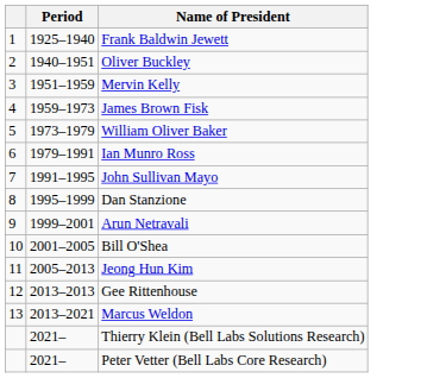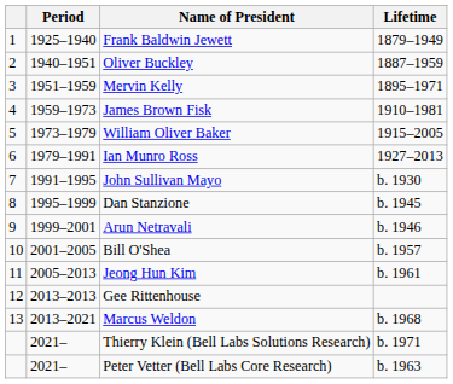+ column: Lifetime | 1879–1949 | 1887–1959 | 1895–1971 | 1910–1981 | 1915–2005 | 1927–2013 | b. 1930 | b. 1945 | b. 1946 | b. 1957 | b. 1961 | b. 1968 | b. 1971 | b. 1963
